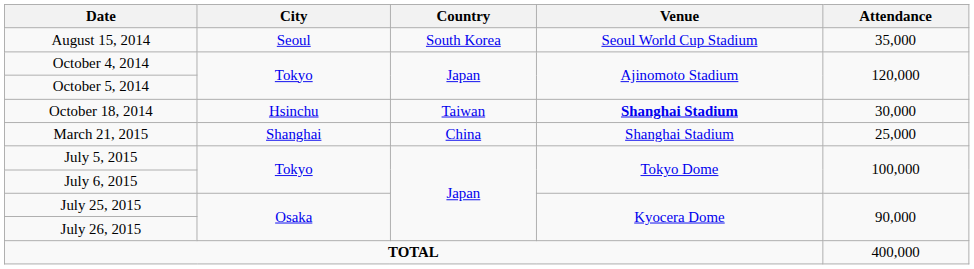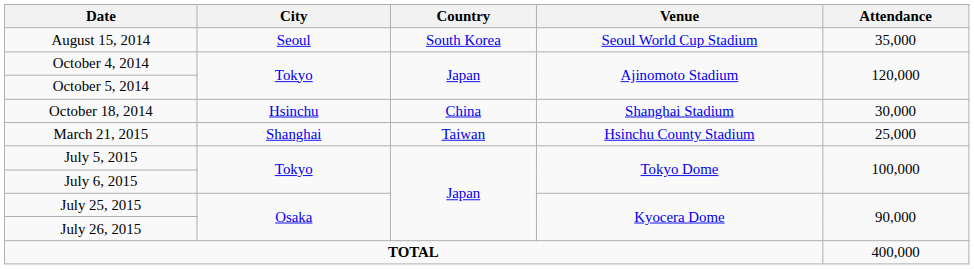October 18, 2014 | Country: Taiwan -> China
October 18, 2014 | Venue: bold -> normal
March 21, 2015 | Country: China -> Taiwan
March 21, 2015 | Venue: Shanghai Stadium -> Hsinchu County Stadium
